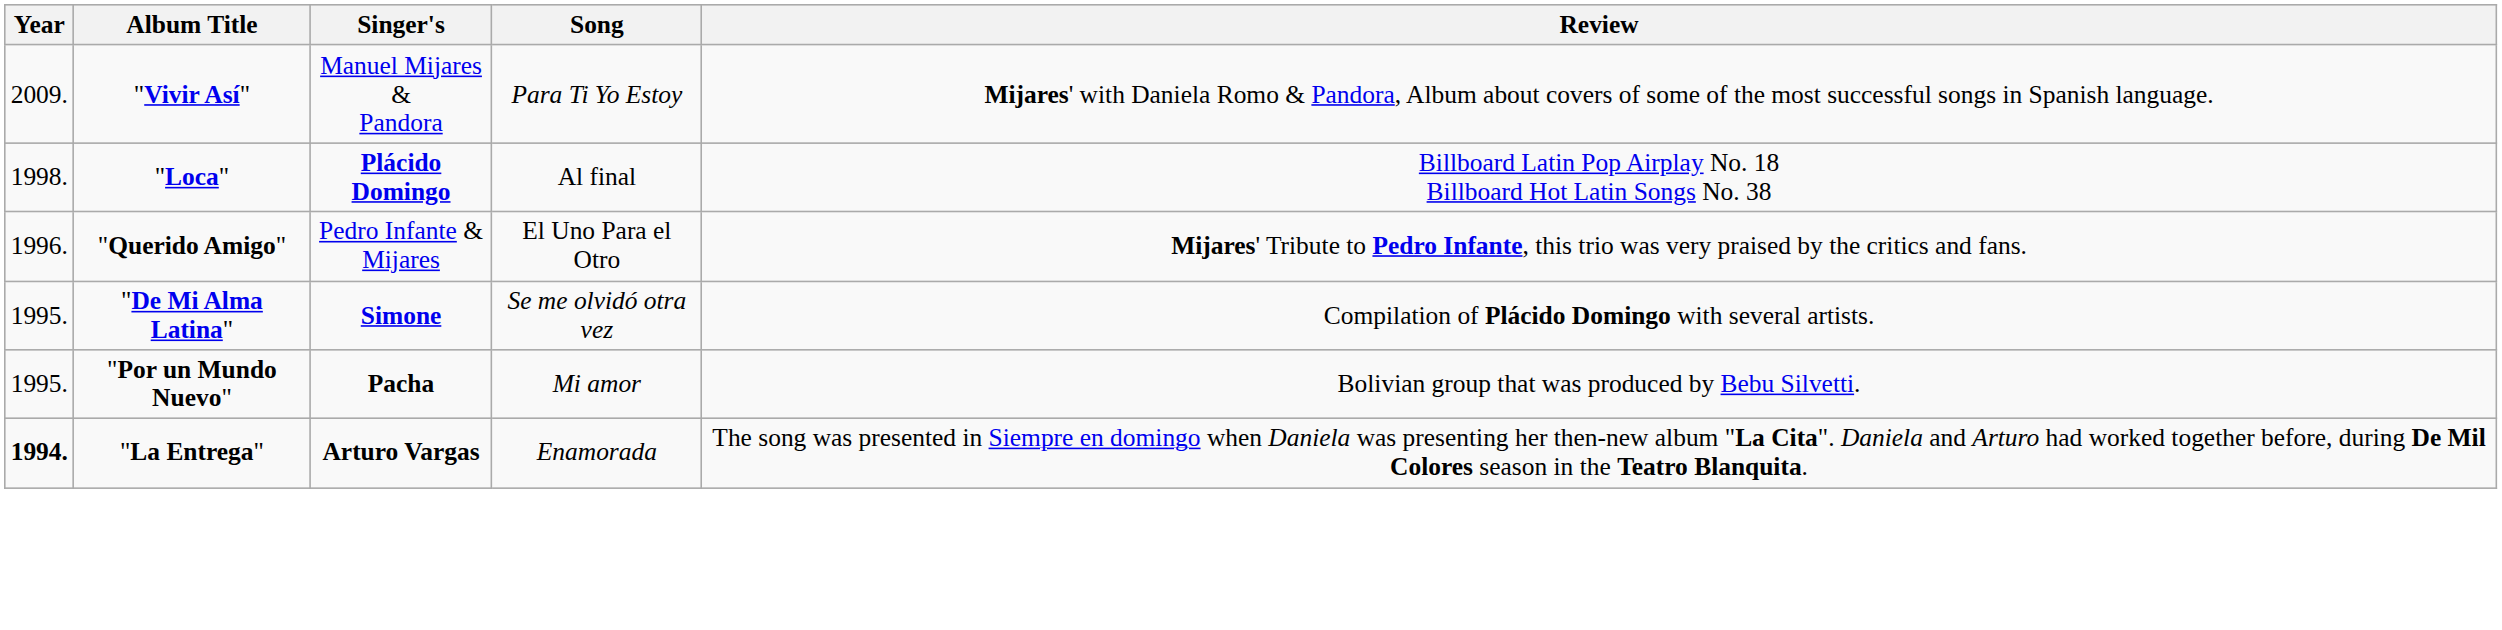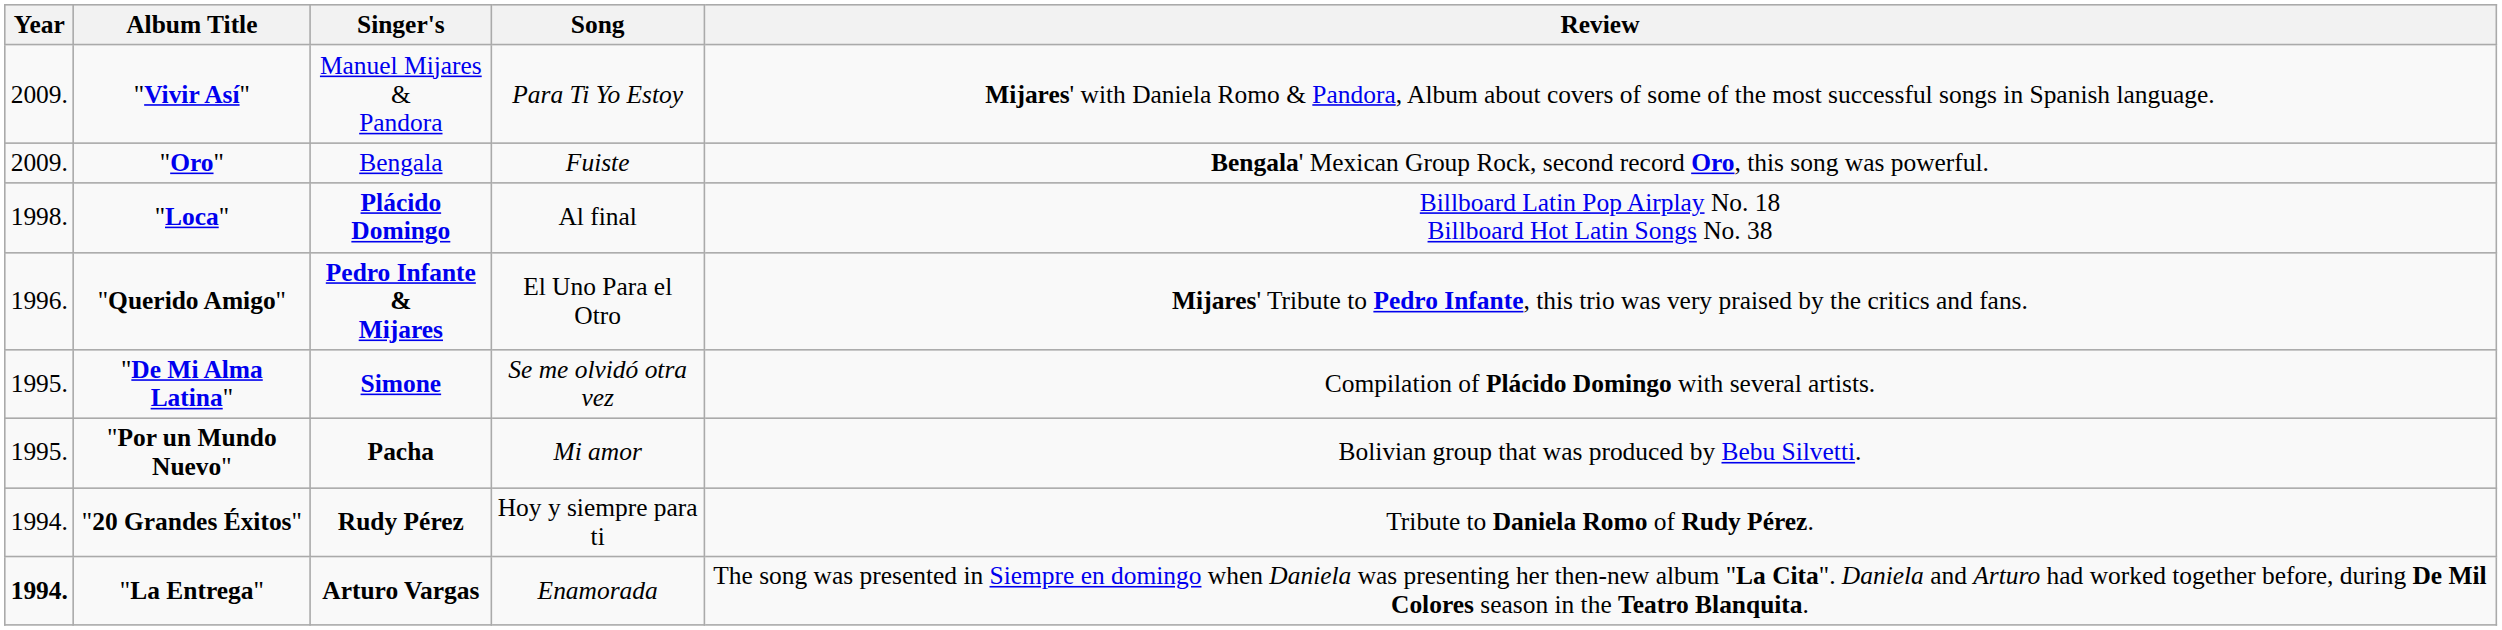+ row: 2009. | "Oro" | Bengala | Fuiste | Bengala' Mexican Group Rock, second record Oro, this song was powerful.
"Querido Amigo" | Singer's: normal -> bold
+ row: 1994. | "20 Grandes Éxitos" | Rudy Pérez | Hoy y siempre para ti | Tribute to Daniela Romo of Rudy Pérez.
